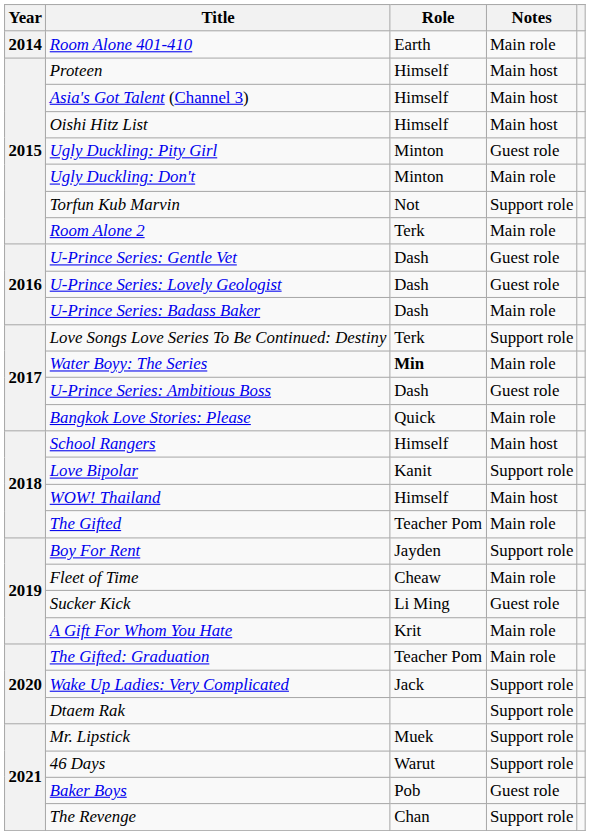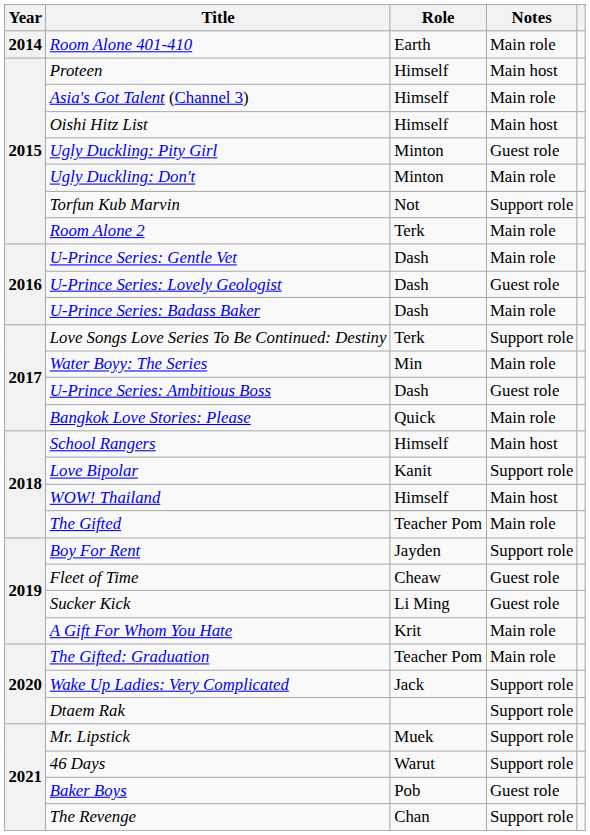Asia's Got Talent (Channel 3) | Notes: Main host -> Main role
U-Prince Series: Gentle Vet | Notes: Guest role -> Main role
Water Boyy: The Series | Role: bold -> normal
Fleet of Time | Notes: Main role -> Guest role
